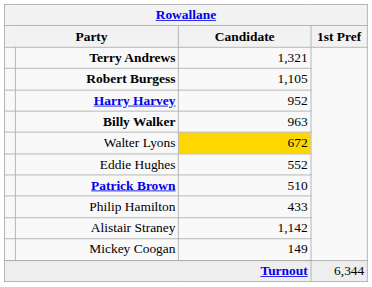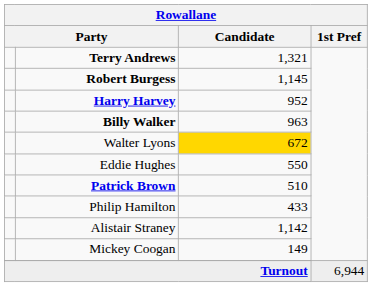Robert Burgess | Candidate: 1,105 -> 1,145
Eddie Hughes | Candidate: 552 -> 550
Turnout | 1st Pref: 6,344 -> 6,944
